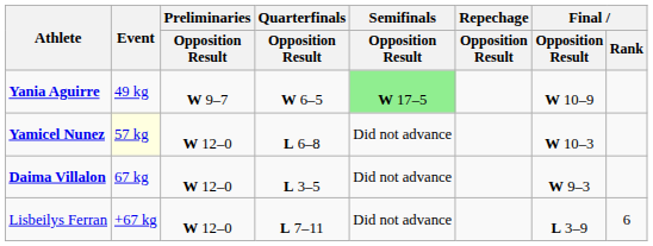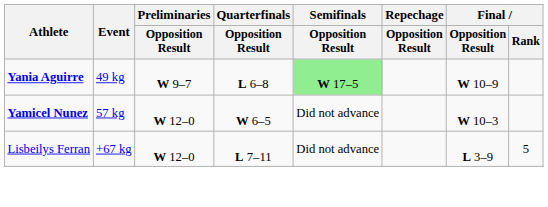Yania Aguirre | Quarterfinals / Opposition Result: W 6–5 -> L 6–8
Yamicel Nunez | Event: lightyellow background -> no background
Yamicel Nunez | Quarterfinals / Opposition Result: L 6–8 -> W 6–5
- row: Daima Villalon | 67 kg | W 12–0 | L 3–5 | Did not advance | W 9–3
Lisbeilys Ferran | Final / Rank: 6 -> 5
